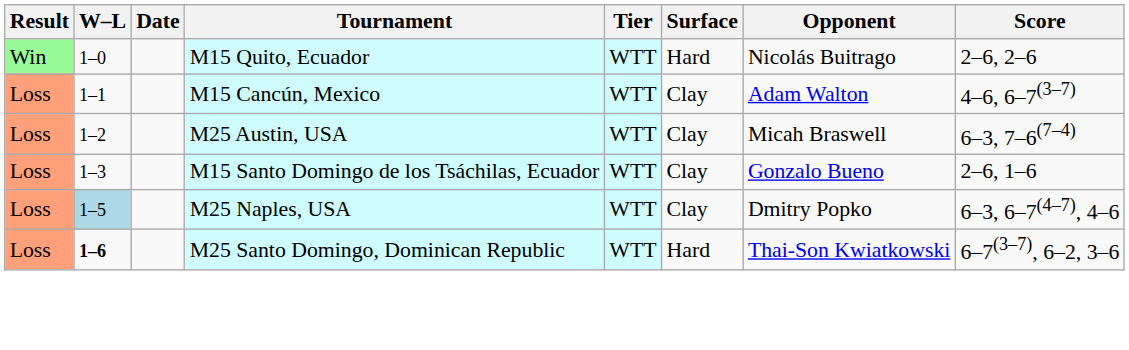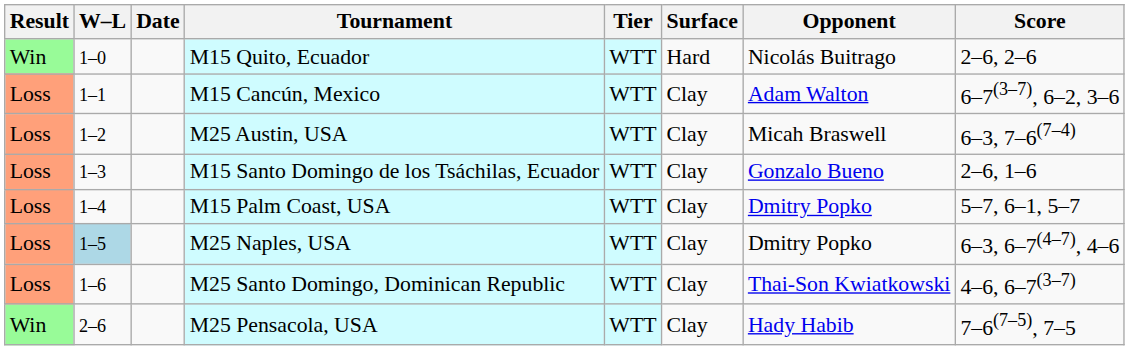M15 Cancún, Mexico | Score: 4–6, 6–7(3–7) -> 6–7(3–7), 6–2, 3–6
+ row: Loss | 1–4 | M15 Palm Coast, USA | WTT | Clay | Dmitry Popko | 5–7, 6–1, 5–7
M25 Santo Domingo, Dominican Republic | W–L: bold -> normal
M25 Santo Domingo, Dominican Republic | Surface: Hard -> Clay
M25 Santo Domingo, Dominican Republic | Score: 6–7(3–7), 6–2, 3–6 -> 4–6, 6–7(3–7)
+ row: Win | 2–6 | M25 Pensacola, USA | WTT | Clay | Hady Habib | 7–6(7–5), 7–5
